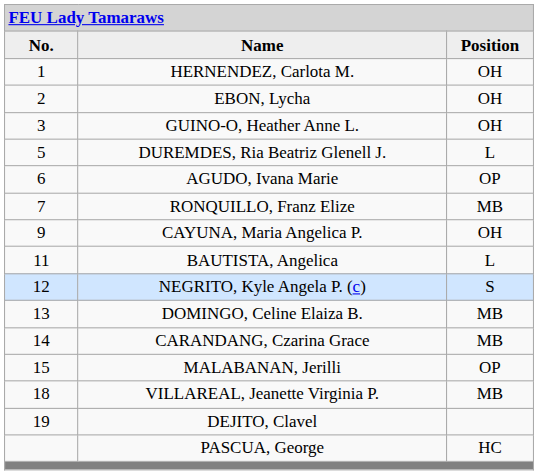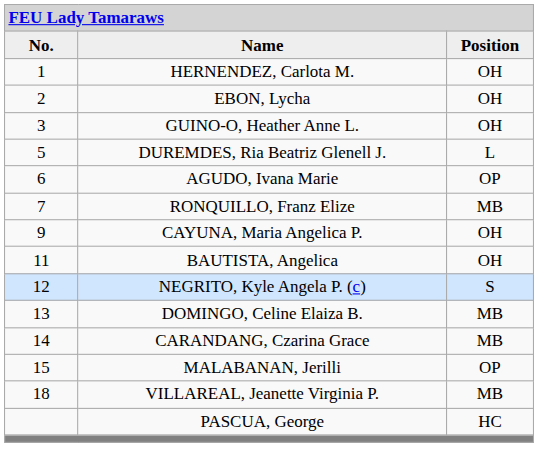BAUTISTA, Angelica | column 3: L -> OH
- row: 19 | DEJITO, Clavel
